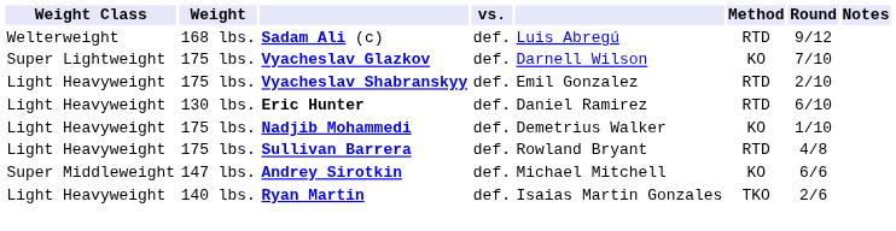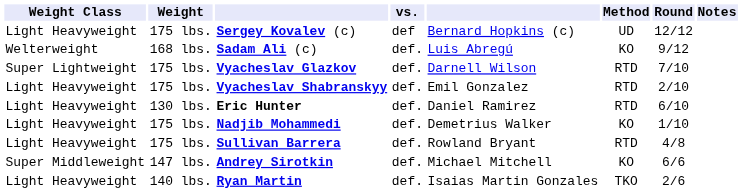+ row: Light Heavyweight | 175 lbs. | Sergey Kovalev (c) | def | Bernard Hopkins (c) | UD | 12/12
Sadam Ali (c) | Method: RTD -> KO
Vyacheslav Glazkov | Method: KO -> RTD
